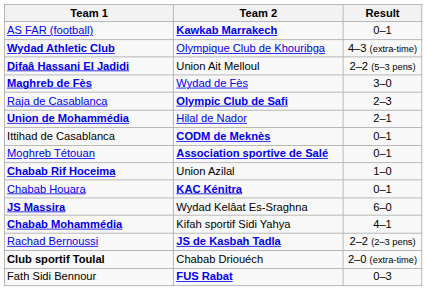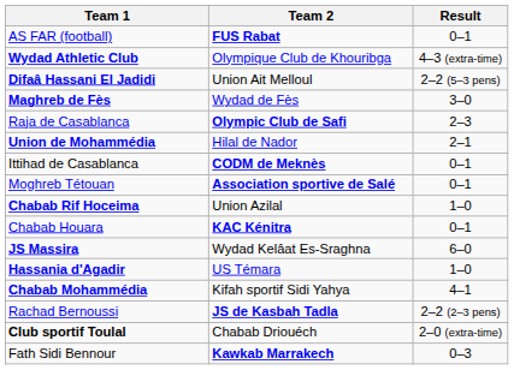AS FAR (football) | Team 2: Kawkab Marrakech -> FUS Rabat
+ row: Hassania d'Agadir | US Témara | 1–0
Fath Sidi Bennour | Team 2: FUS Rabat -> Kawkab Marrakech
